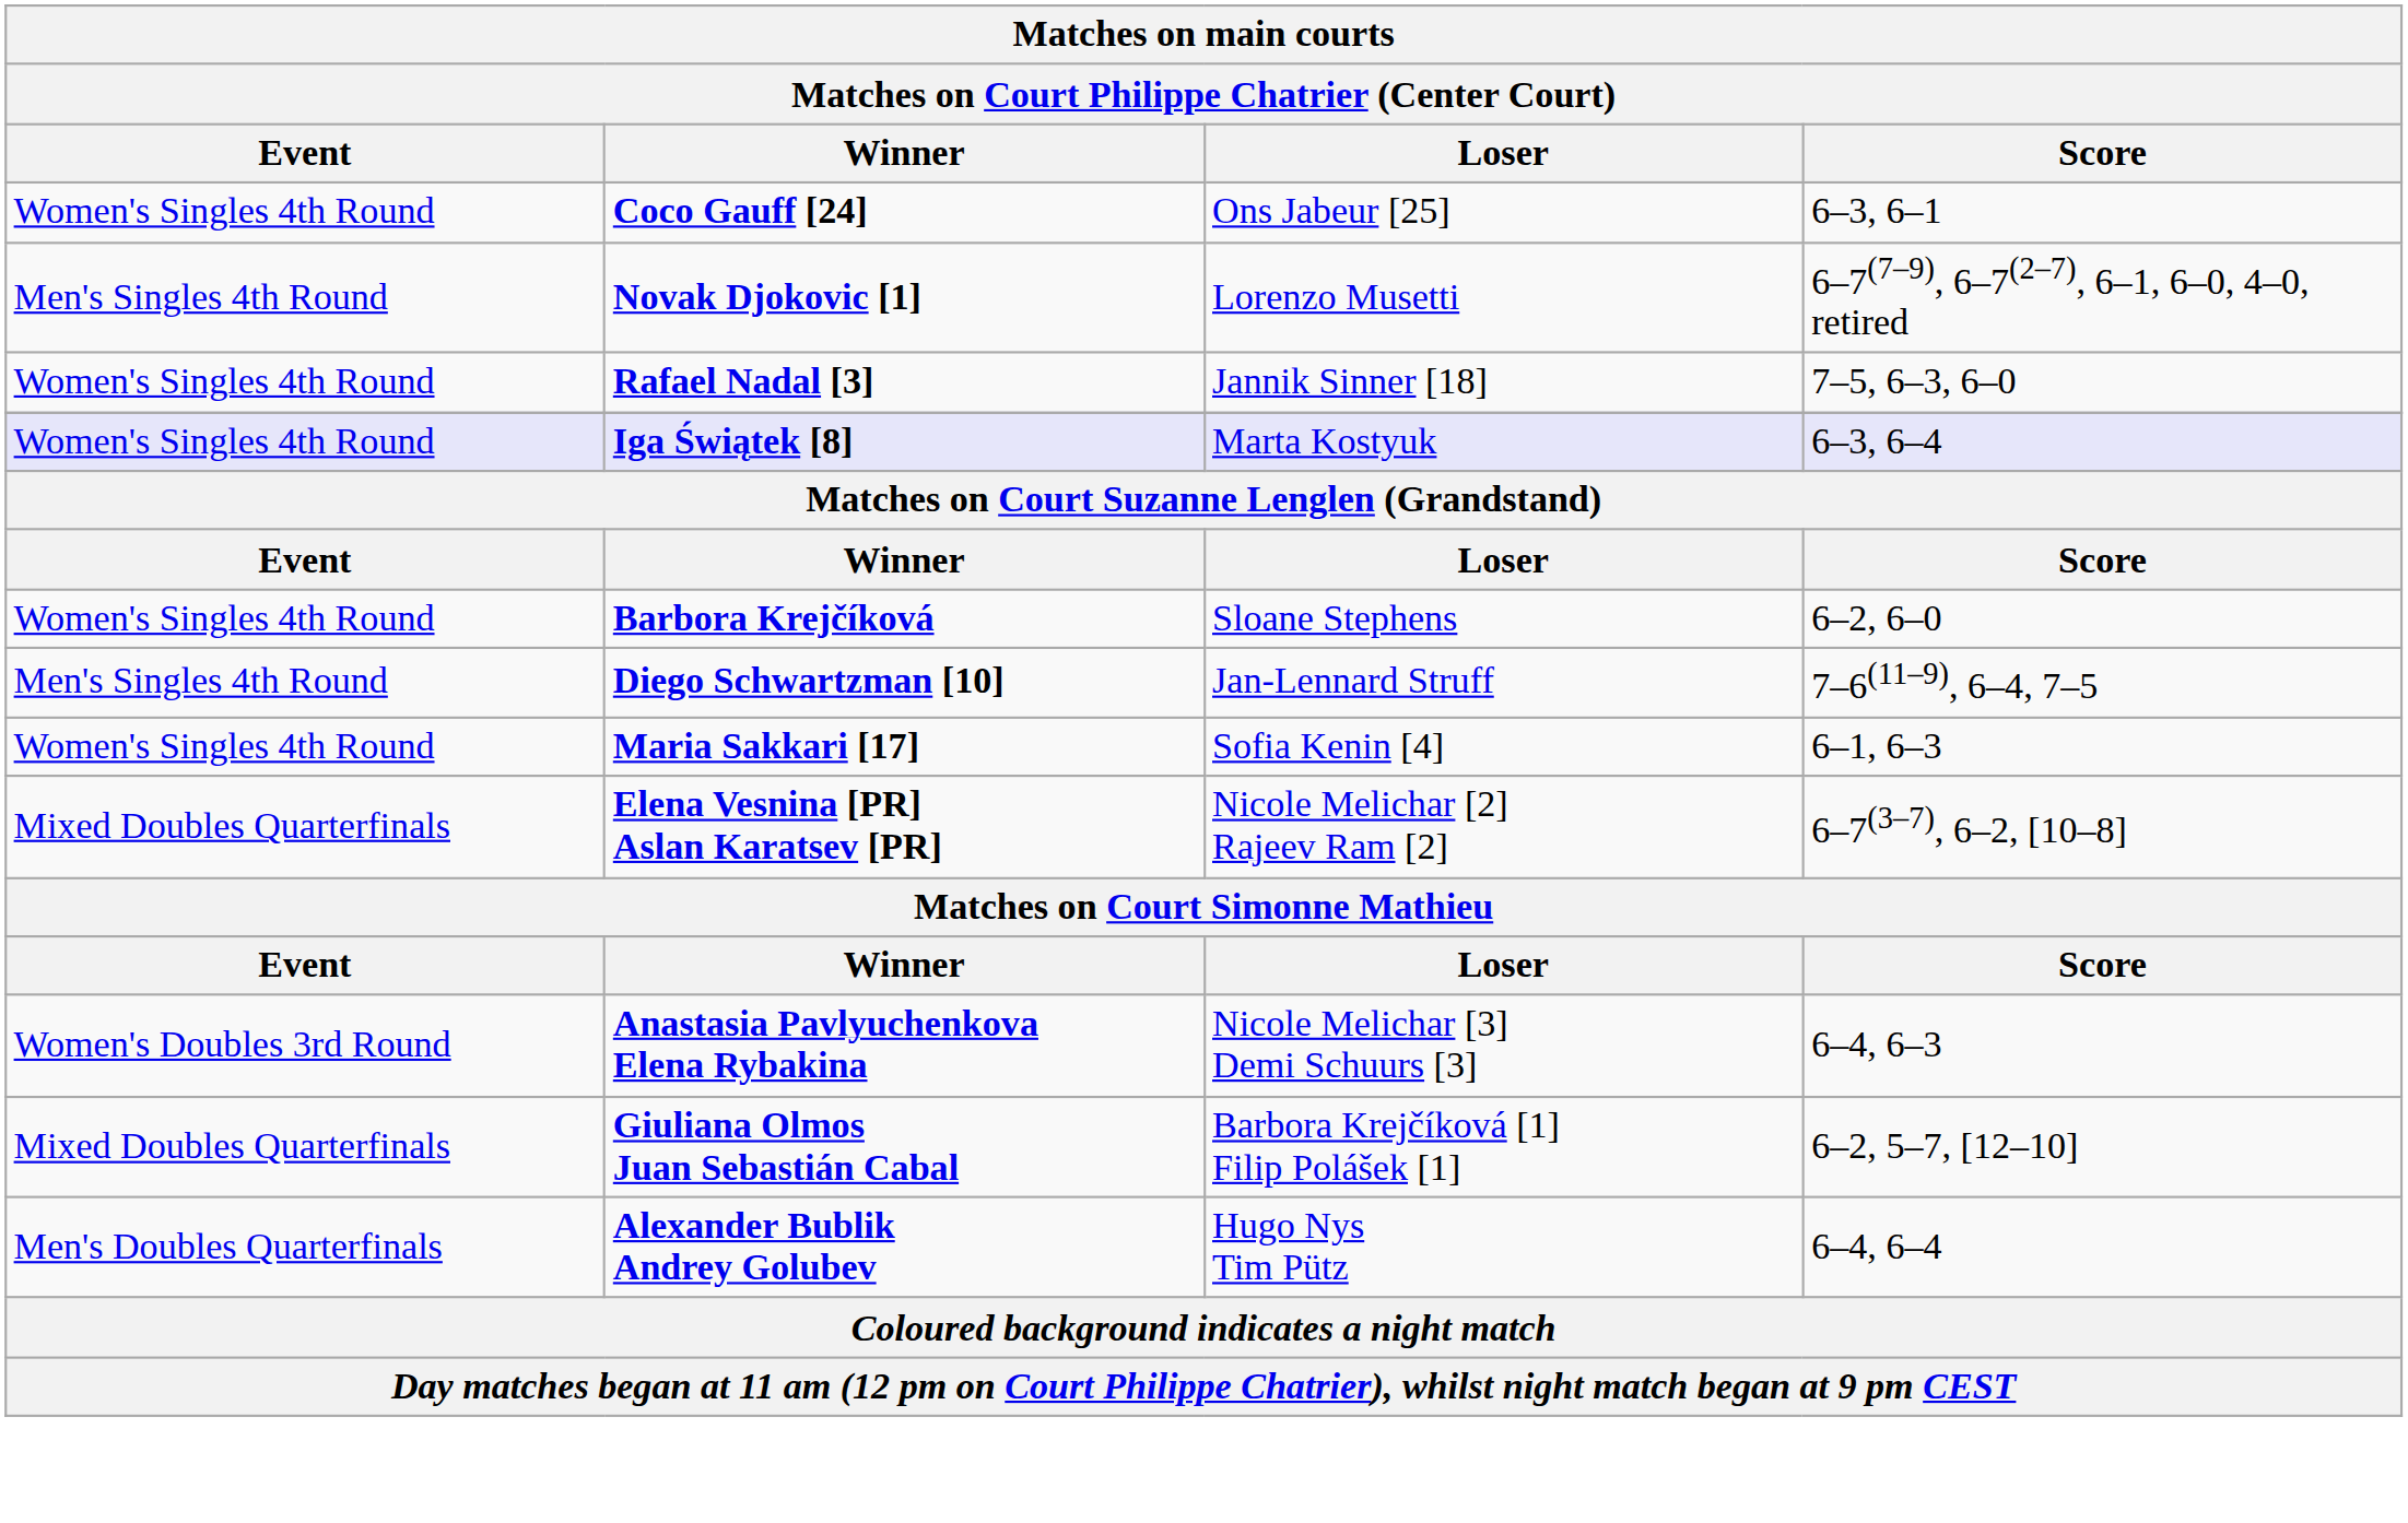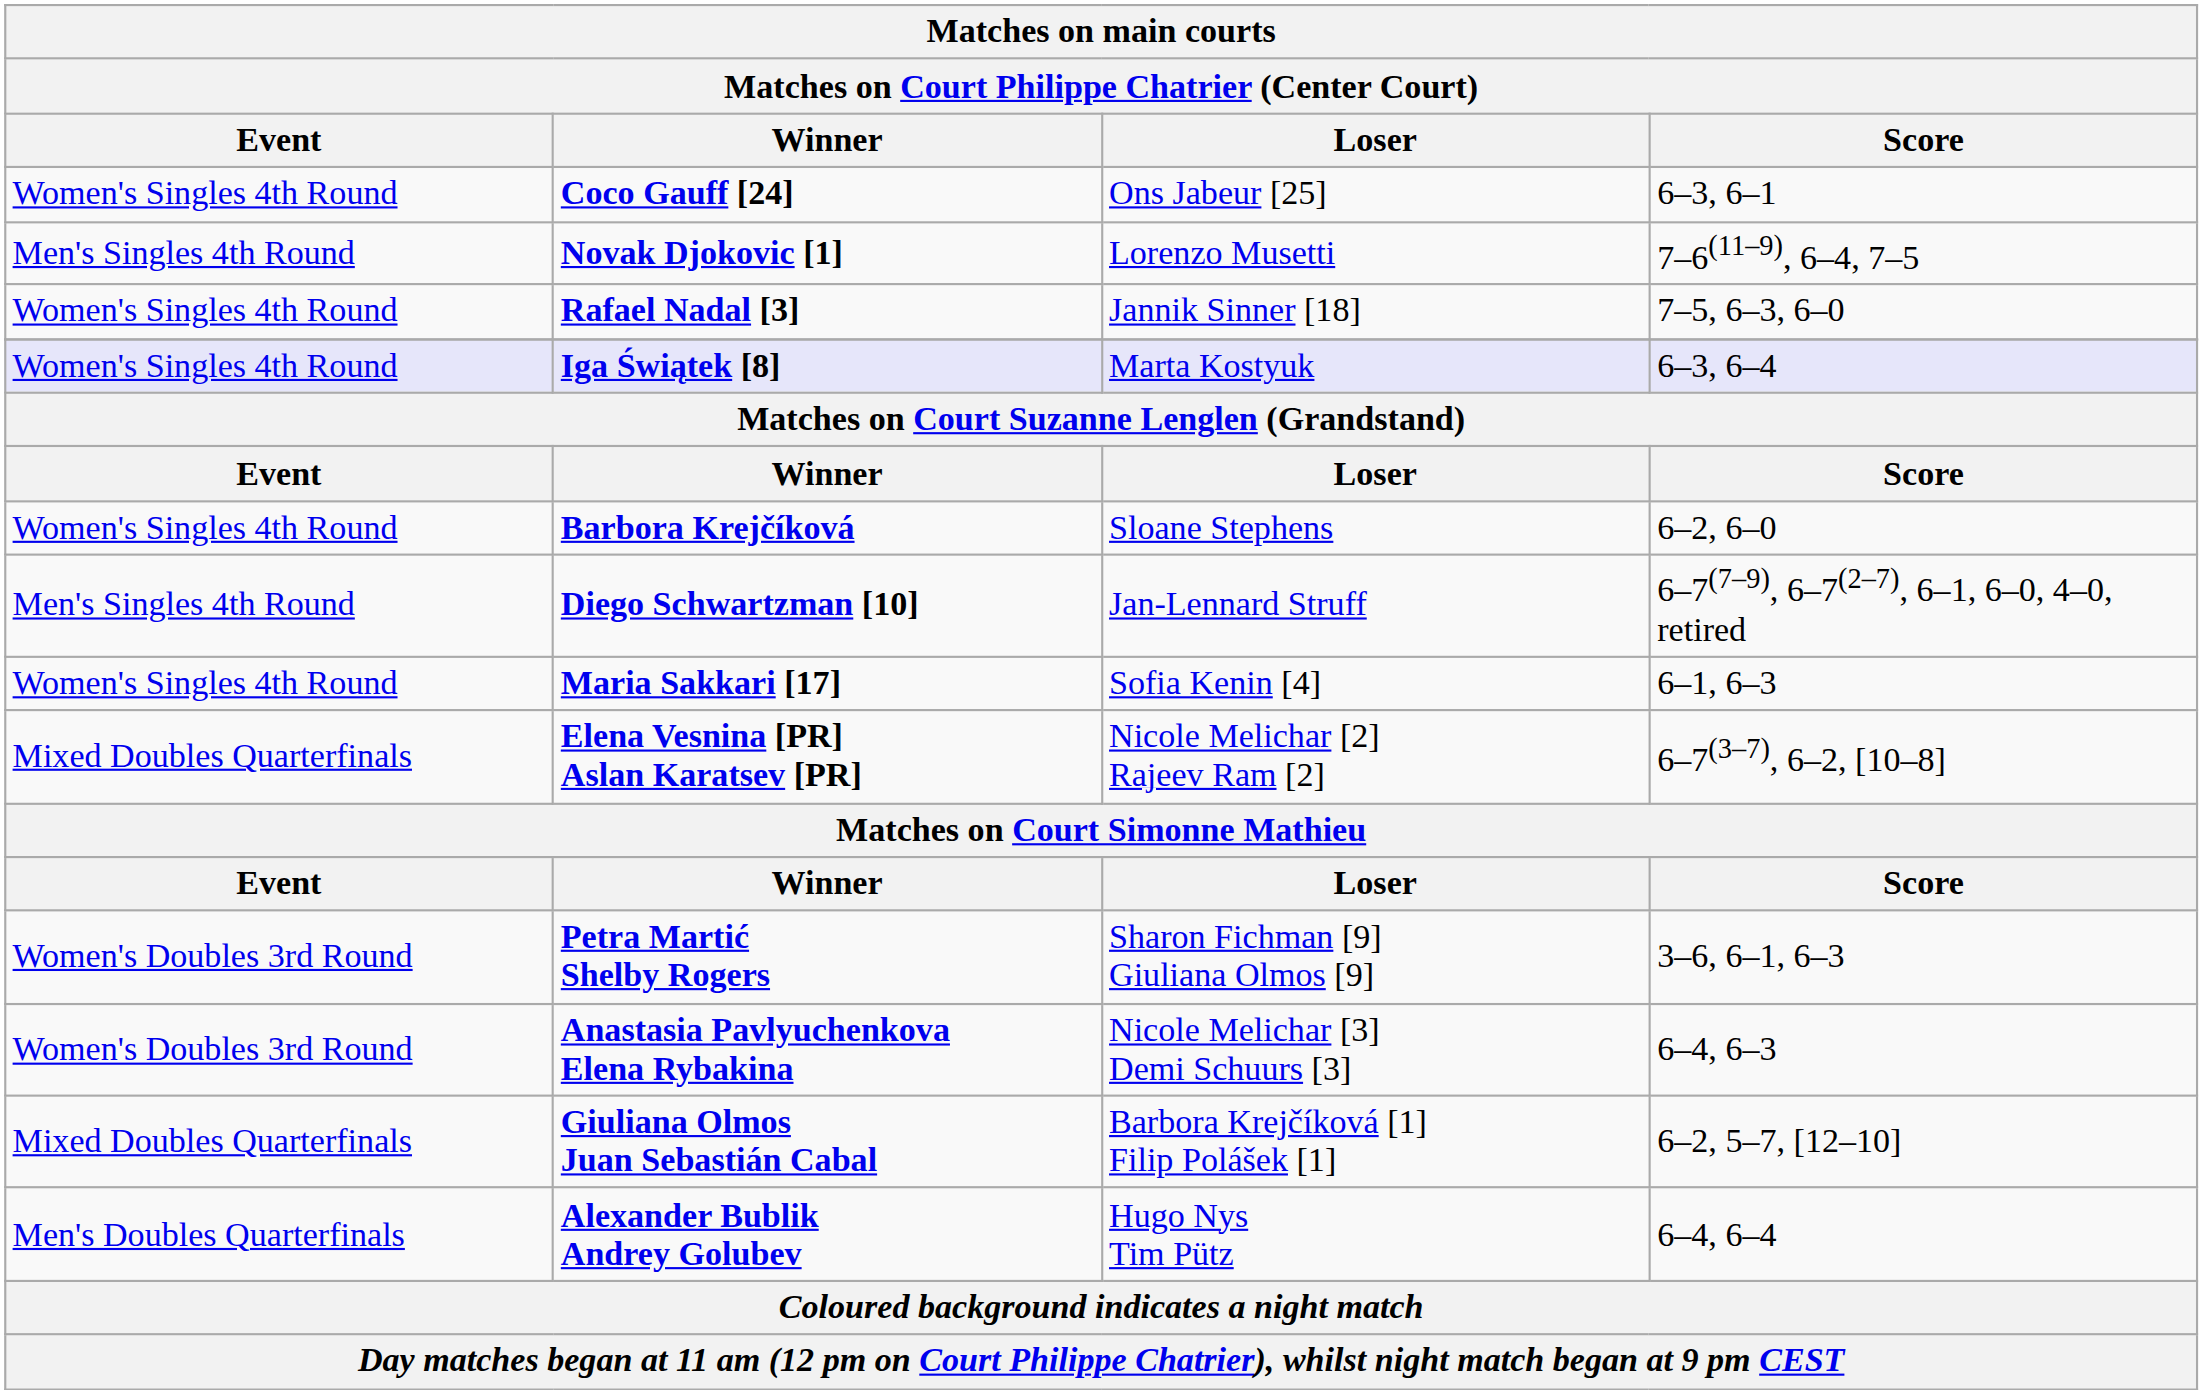Novak Djokovic [1] | Score: 6–7(7–9), 6–7(2–7), 6–1, 6–0, 4–0, retired -> 7–6(11–9), 6–4, 7–5
Diego Schwartzman [10] | Score: 7–6(11–9), 6–4, 7–5 -> 6–7(7–9), 6–7(2–7), 6–1, 6–0, 4–0, retired
+ row: Women's Doubles 3rd Round | Petra Martić Shelby Rogers | Sharon Fichman [9] Giuliana Olmos [9] | 3–6, 6–1, 6–3
